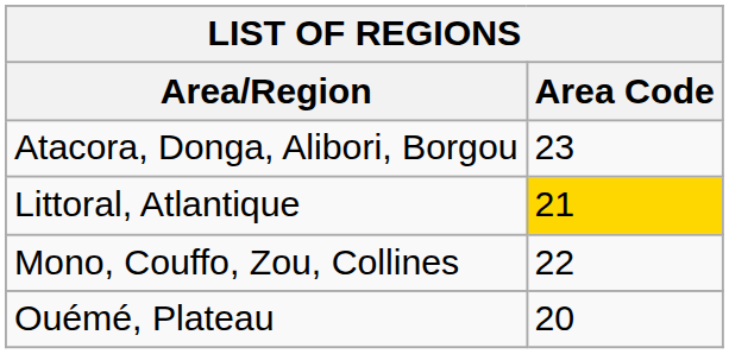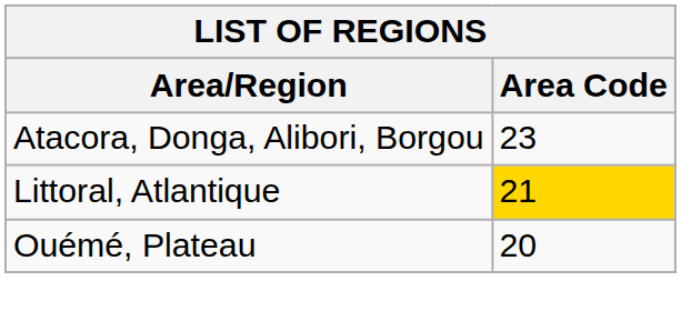- row: Mono, Couffo, Zou, Collines | 22
